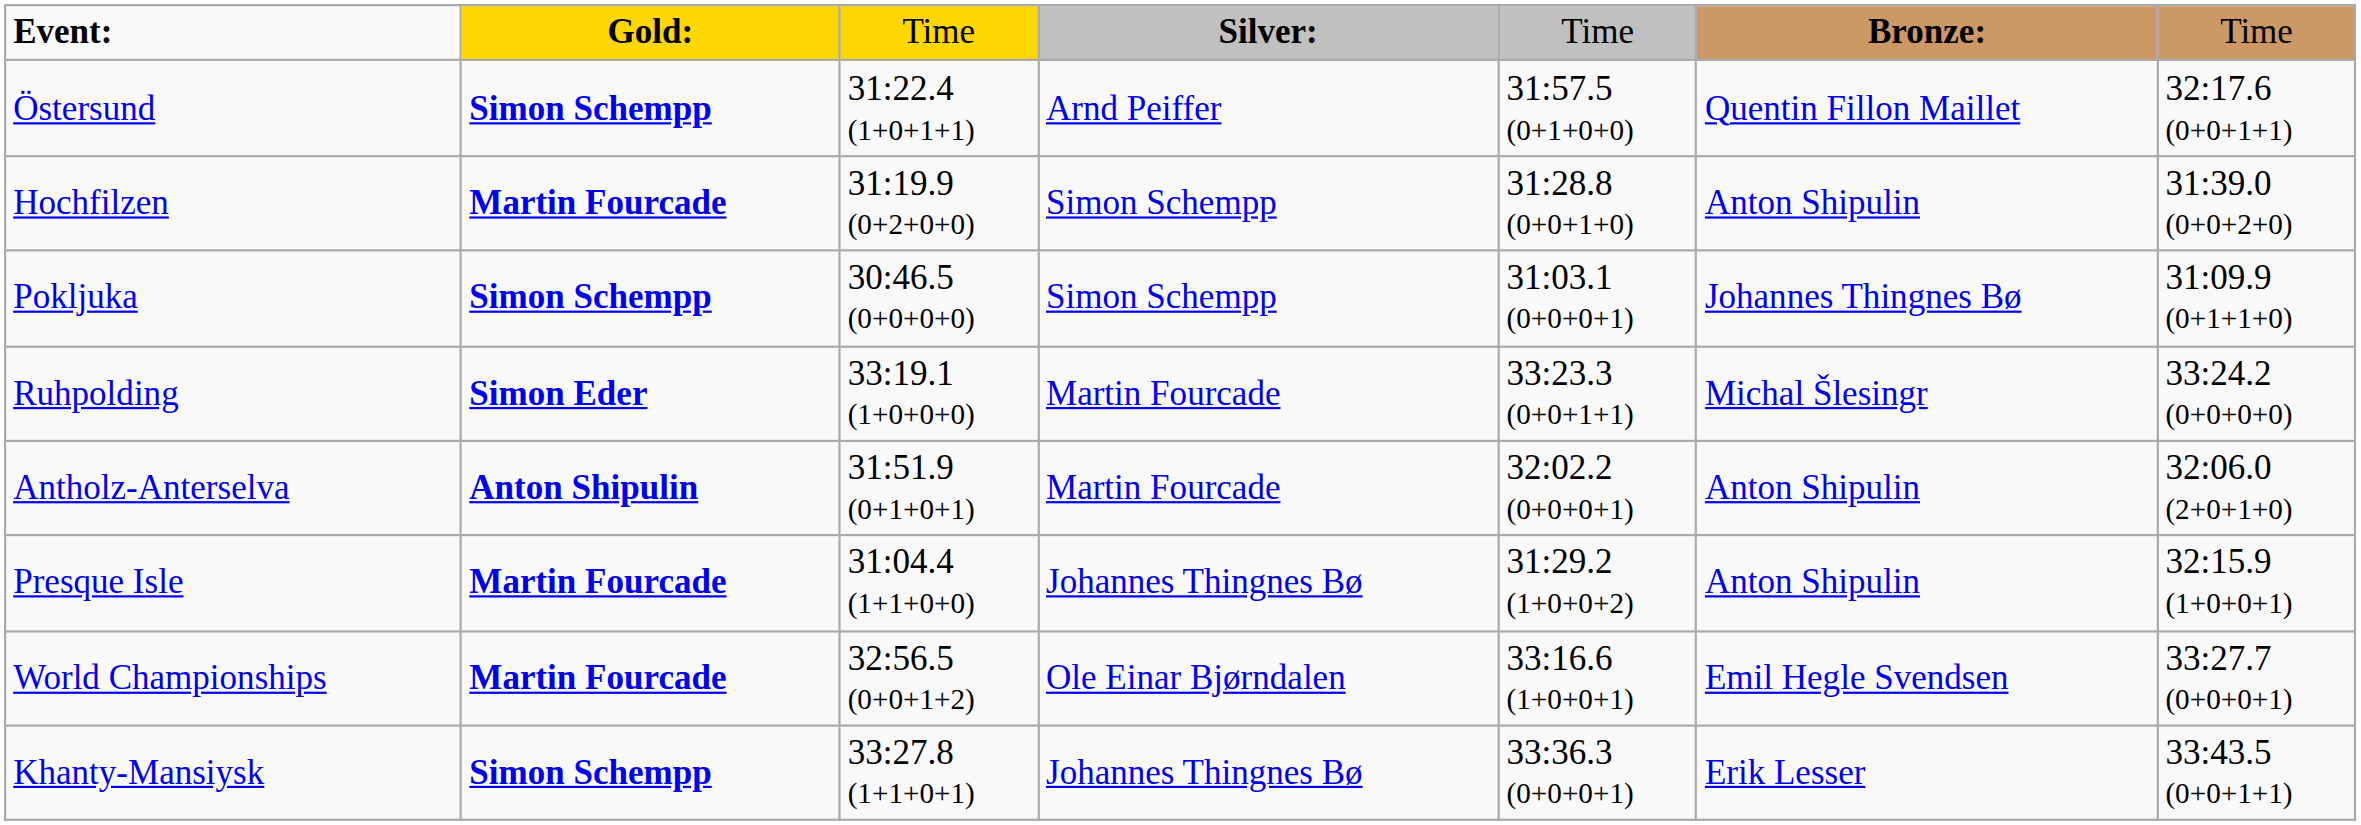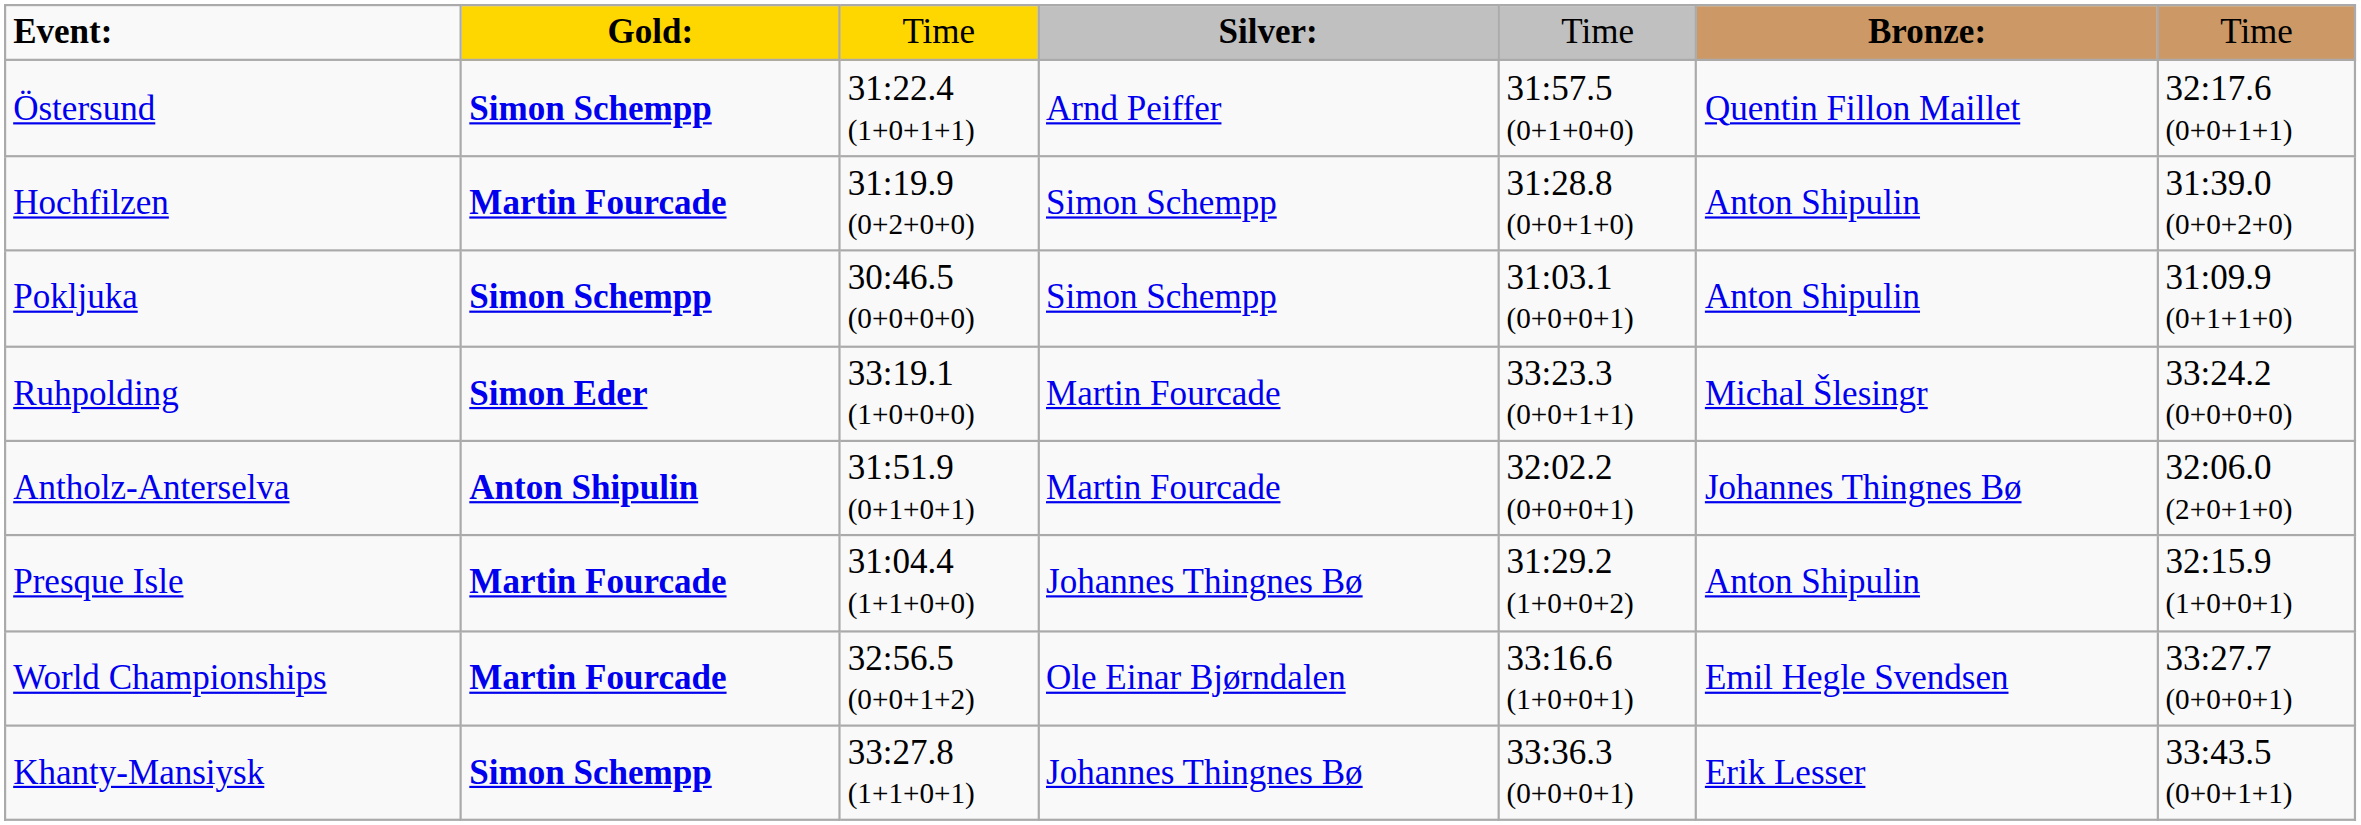Pokljuka | column 6: Johannes Thingnes Bø -> Anton Shipulin
Antholz-Anterselva | column 6: Anton Shipulin -> Johannes Thingnes Bø
